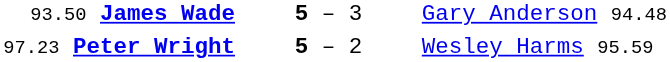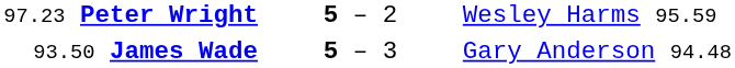rows swapped: 97.23 Peter Wright <-> 93.50 James Wade
